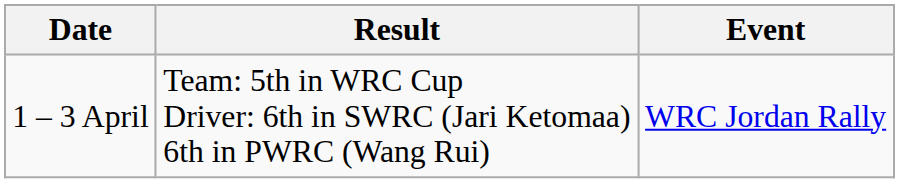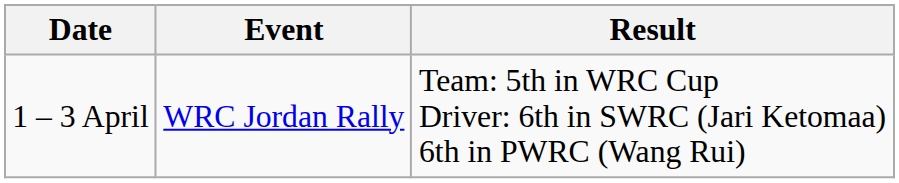columns swapped: Event <-> Result
